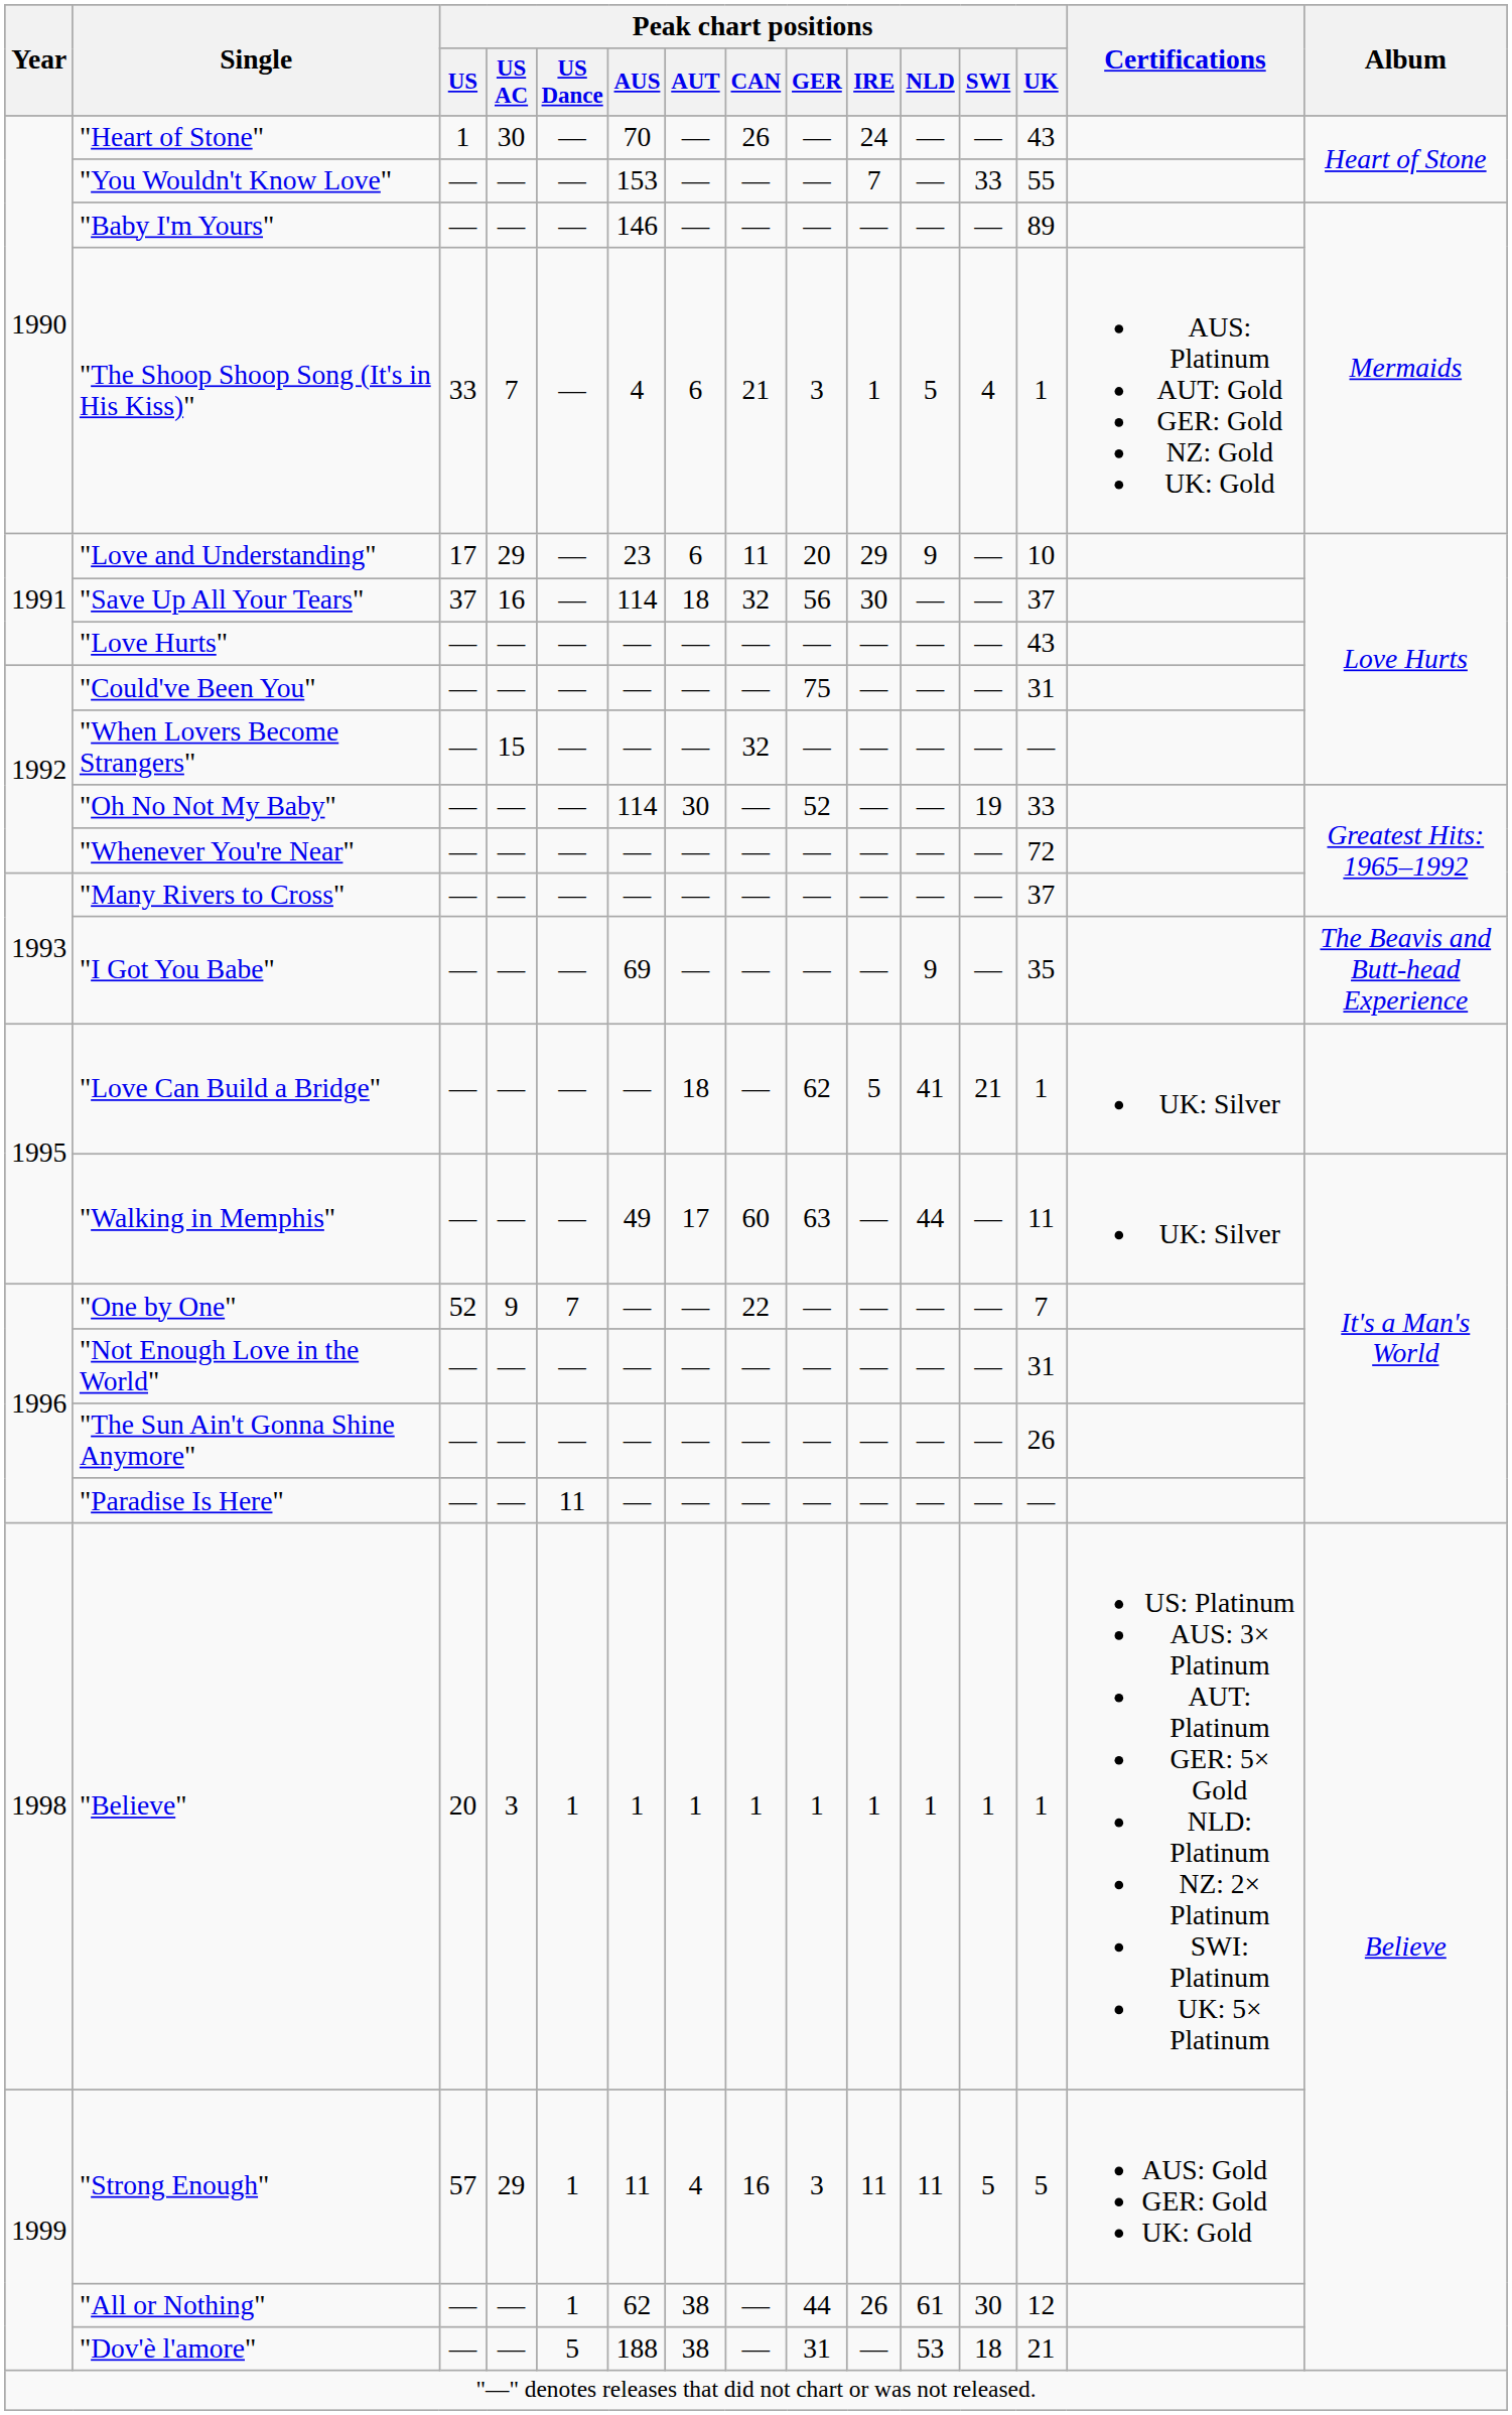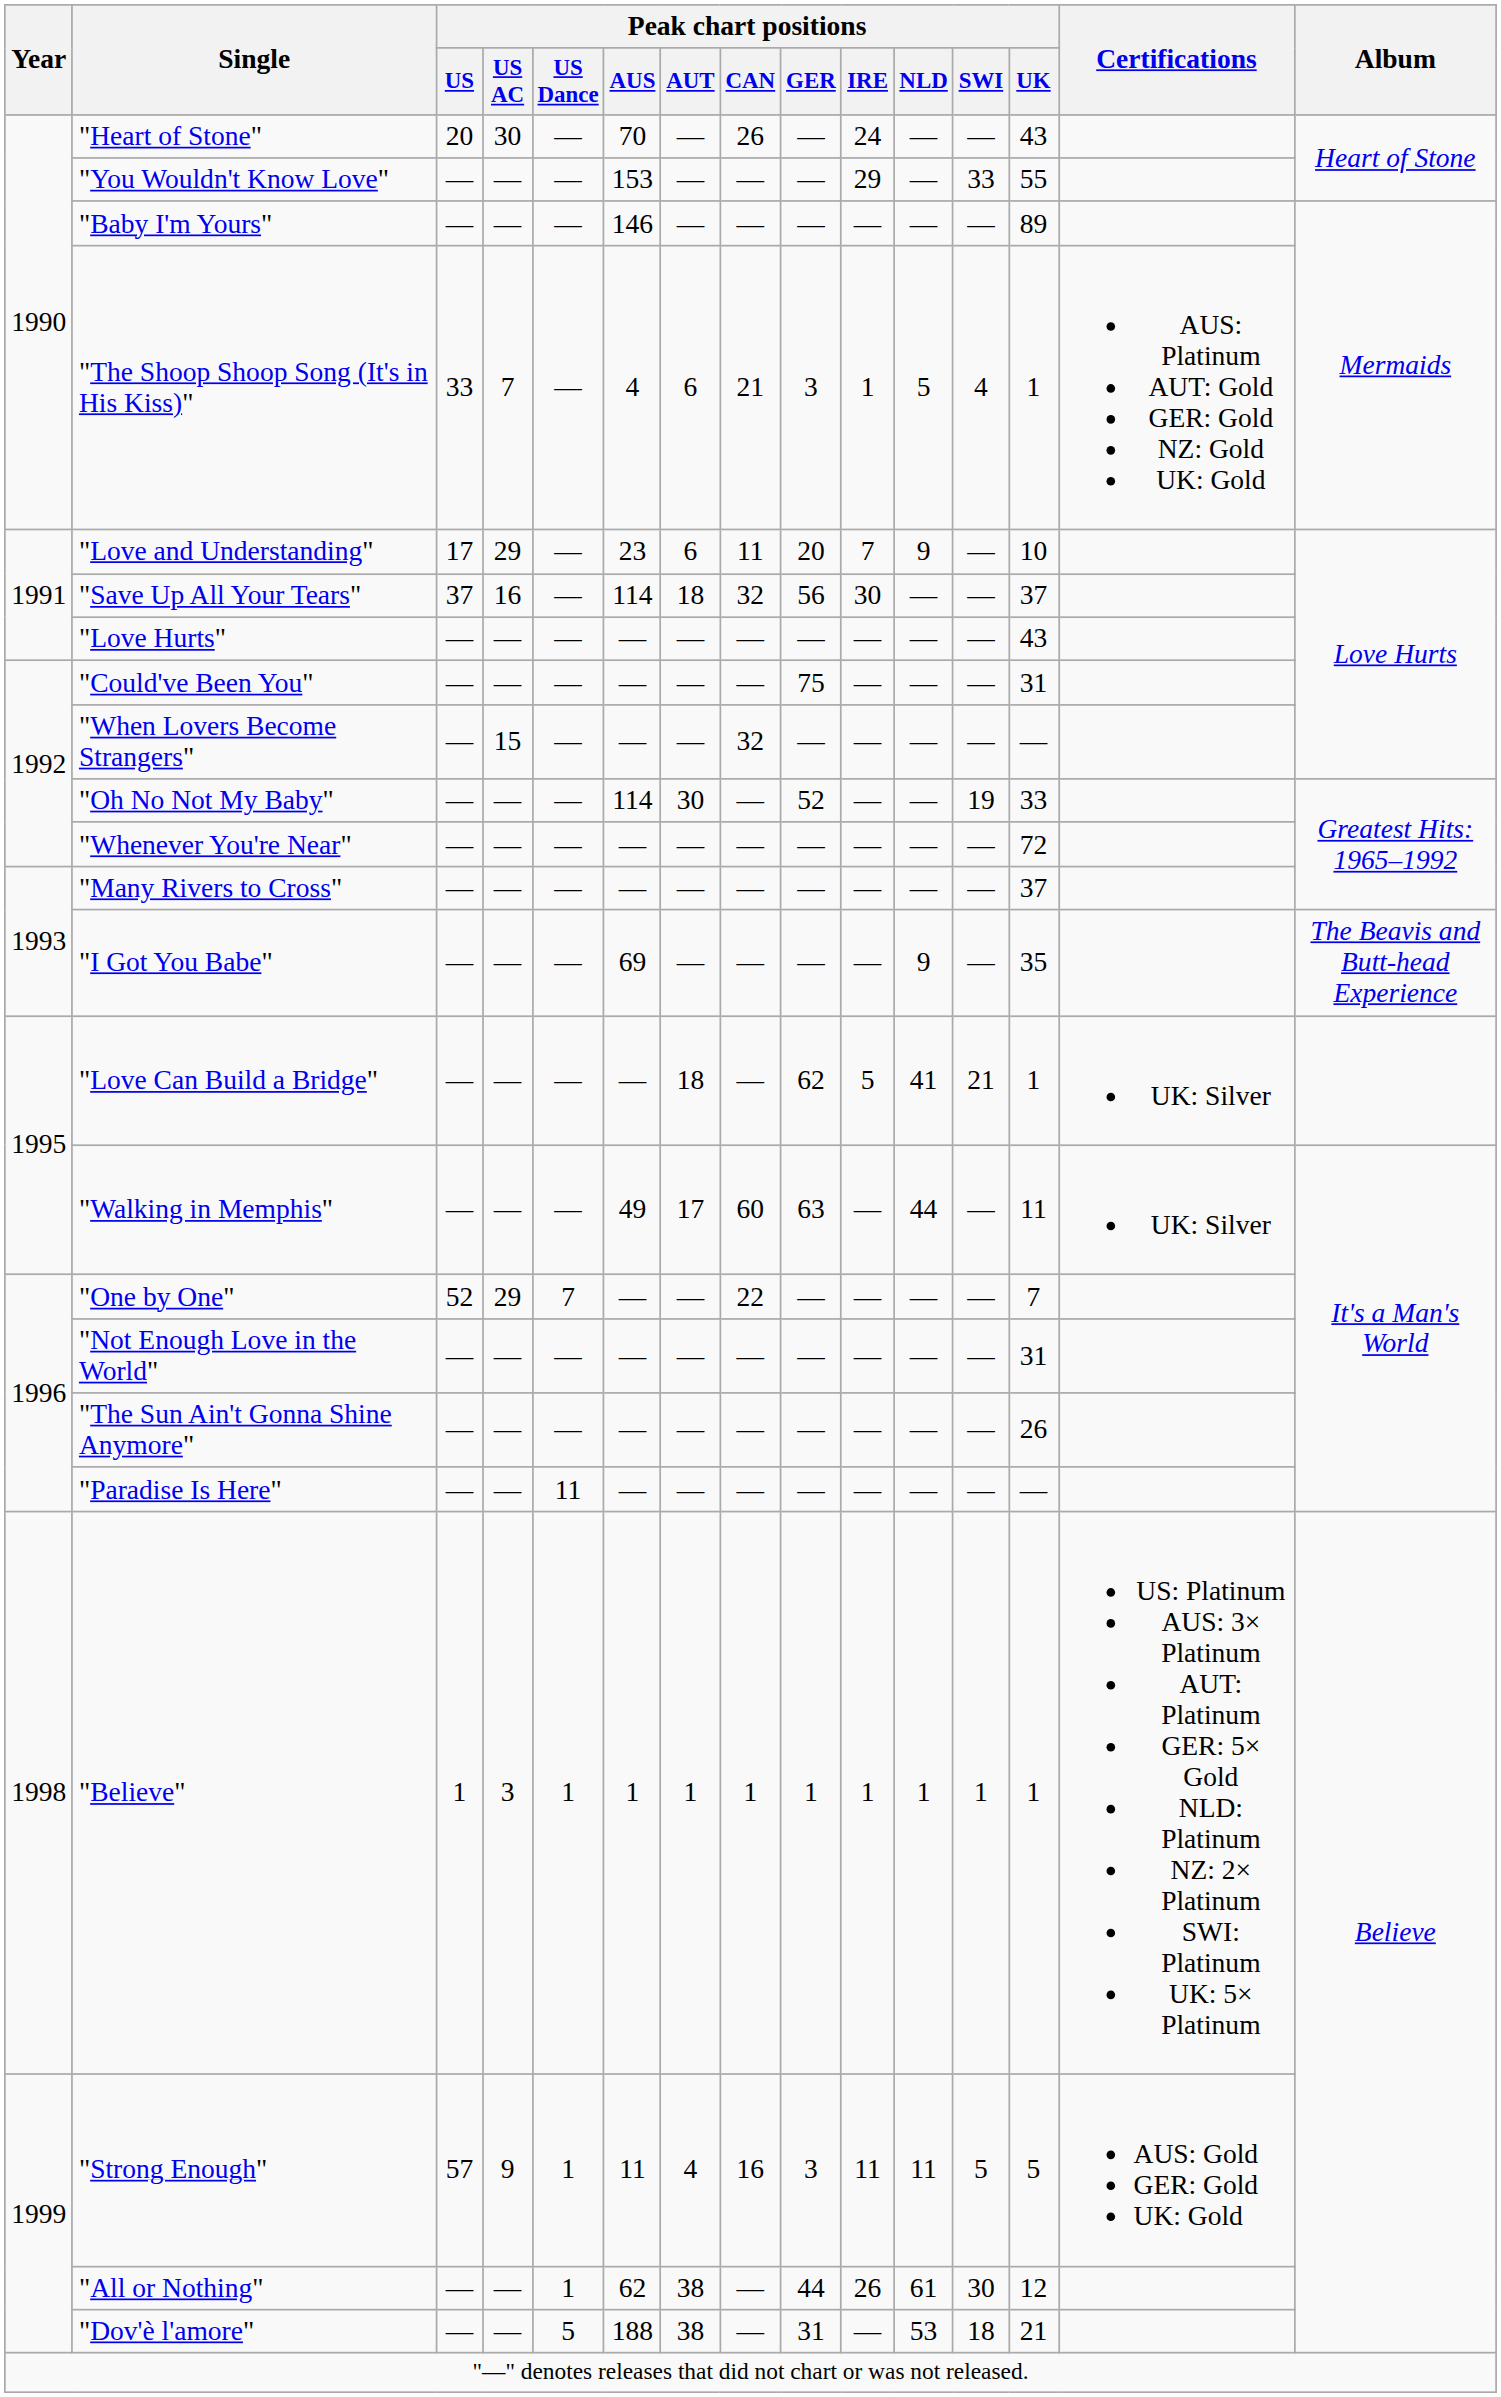"Heart of Stone" | Peak chart positions / US: 1 -> 20
"You Wouldn't Know Love" | Peak chart positions / IRE: 7 -> 29
"Love and Understanding" | Peak chart positions / IRE: 29 -> 7
"One by One" | Peak chart positions / US AC: 9 -> 29
"Believe" | Peak chart positions / US: 20 -> 1
"Strong Enough" | Peak chart positions / US AC: 29 -> 9
